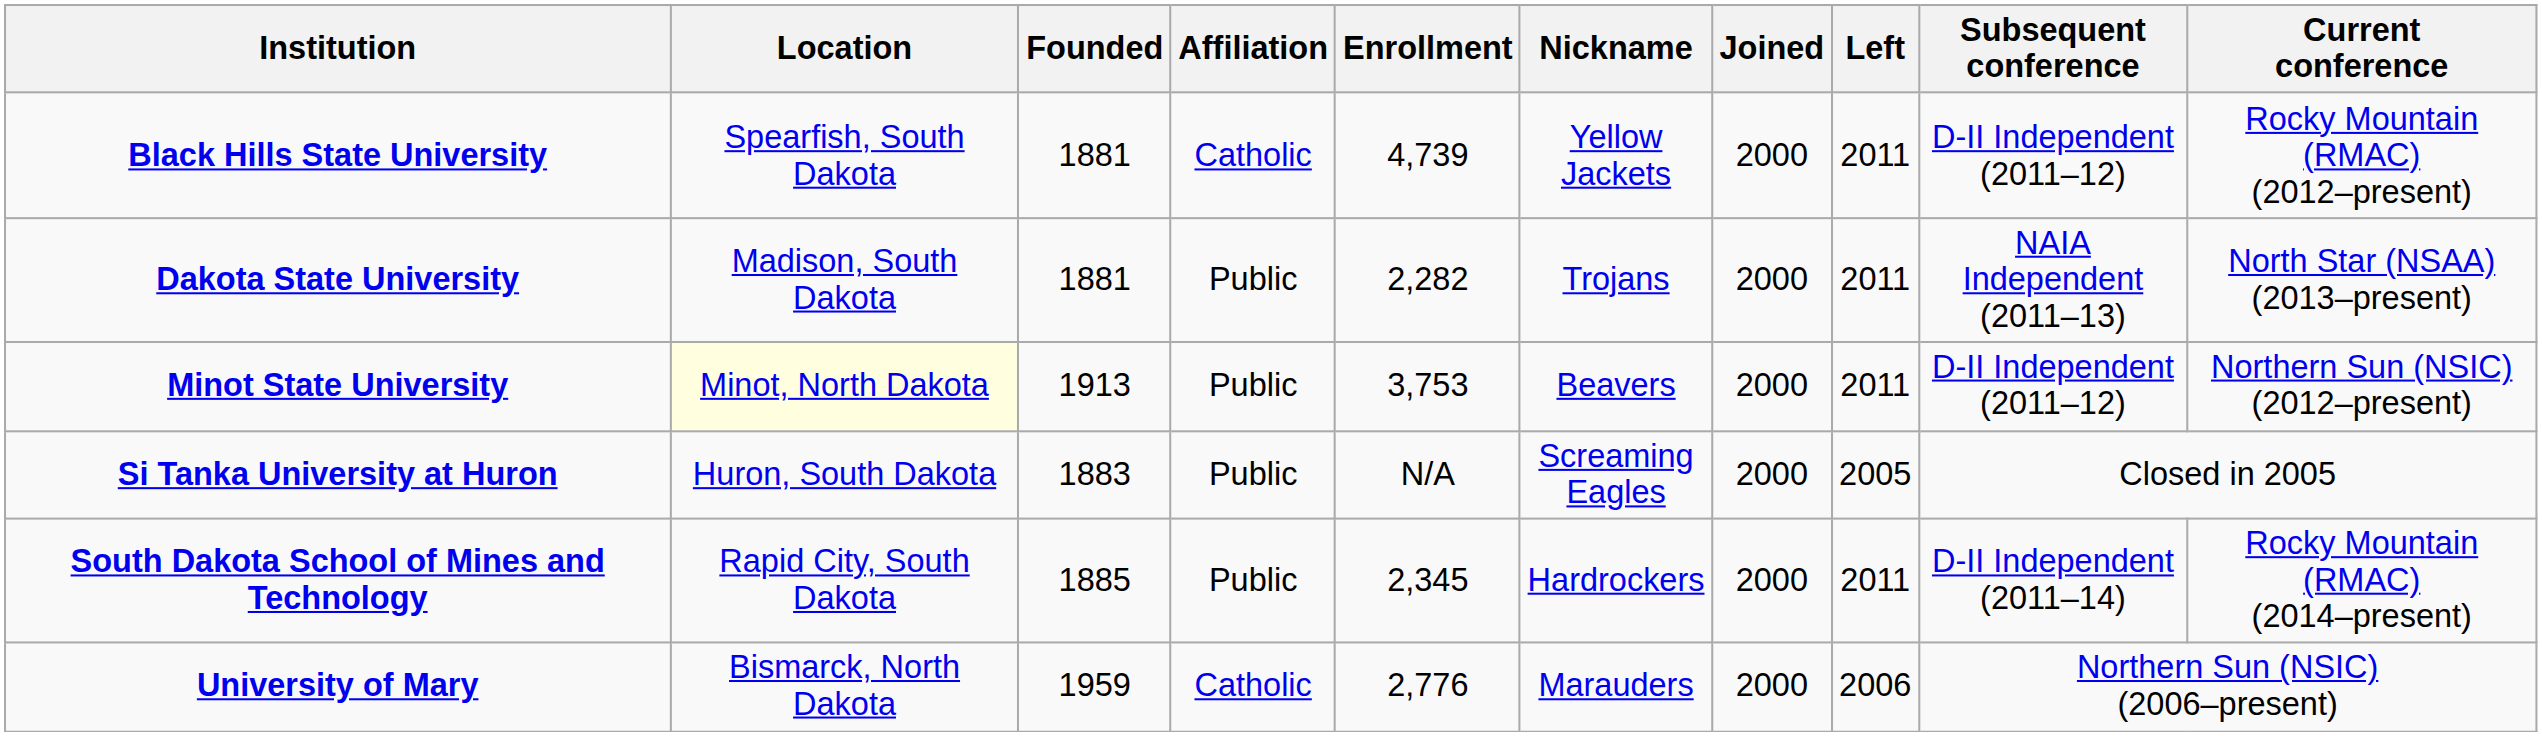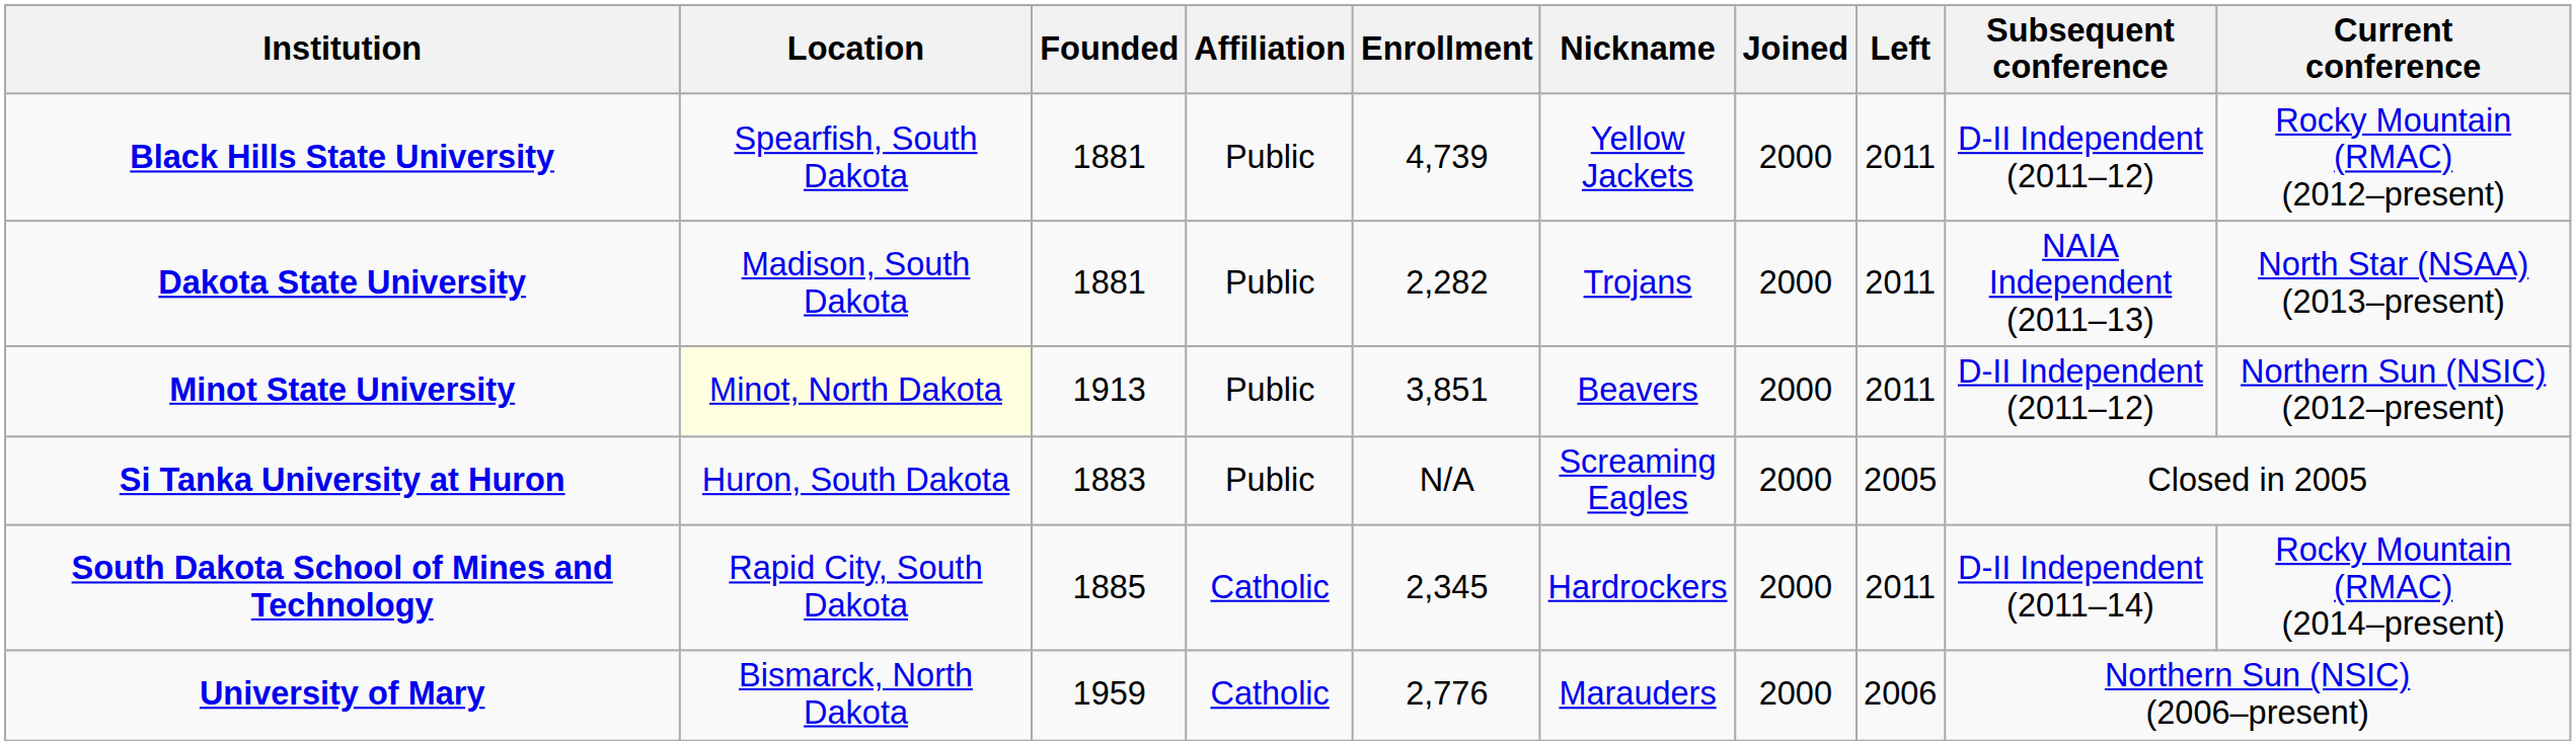Black Hills State University | Affiliation: Catholic -> Public
Minot State University | Enrollment: 3,753 -> 3,851
South Dakota School of Mines and Technology | Affiliation: Public -> Catholic
